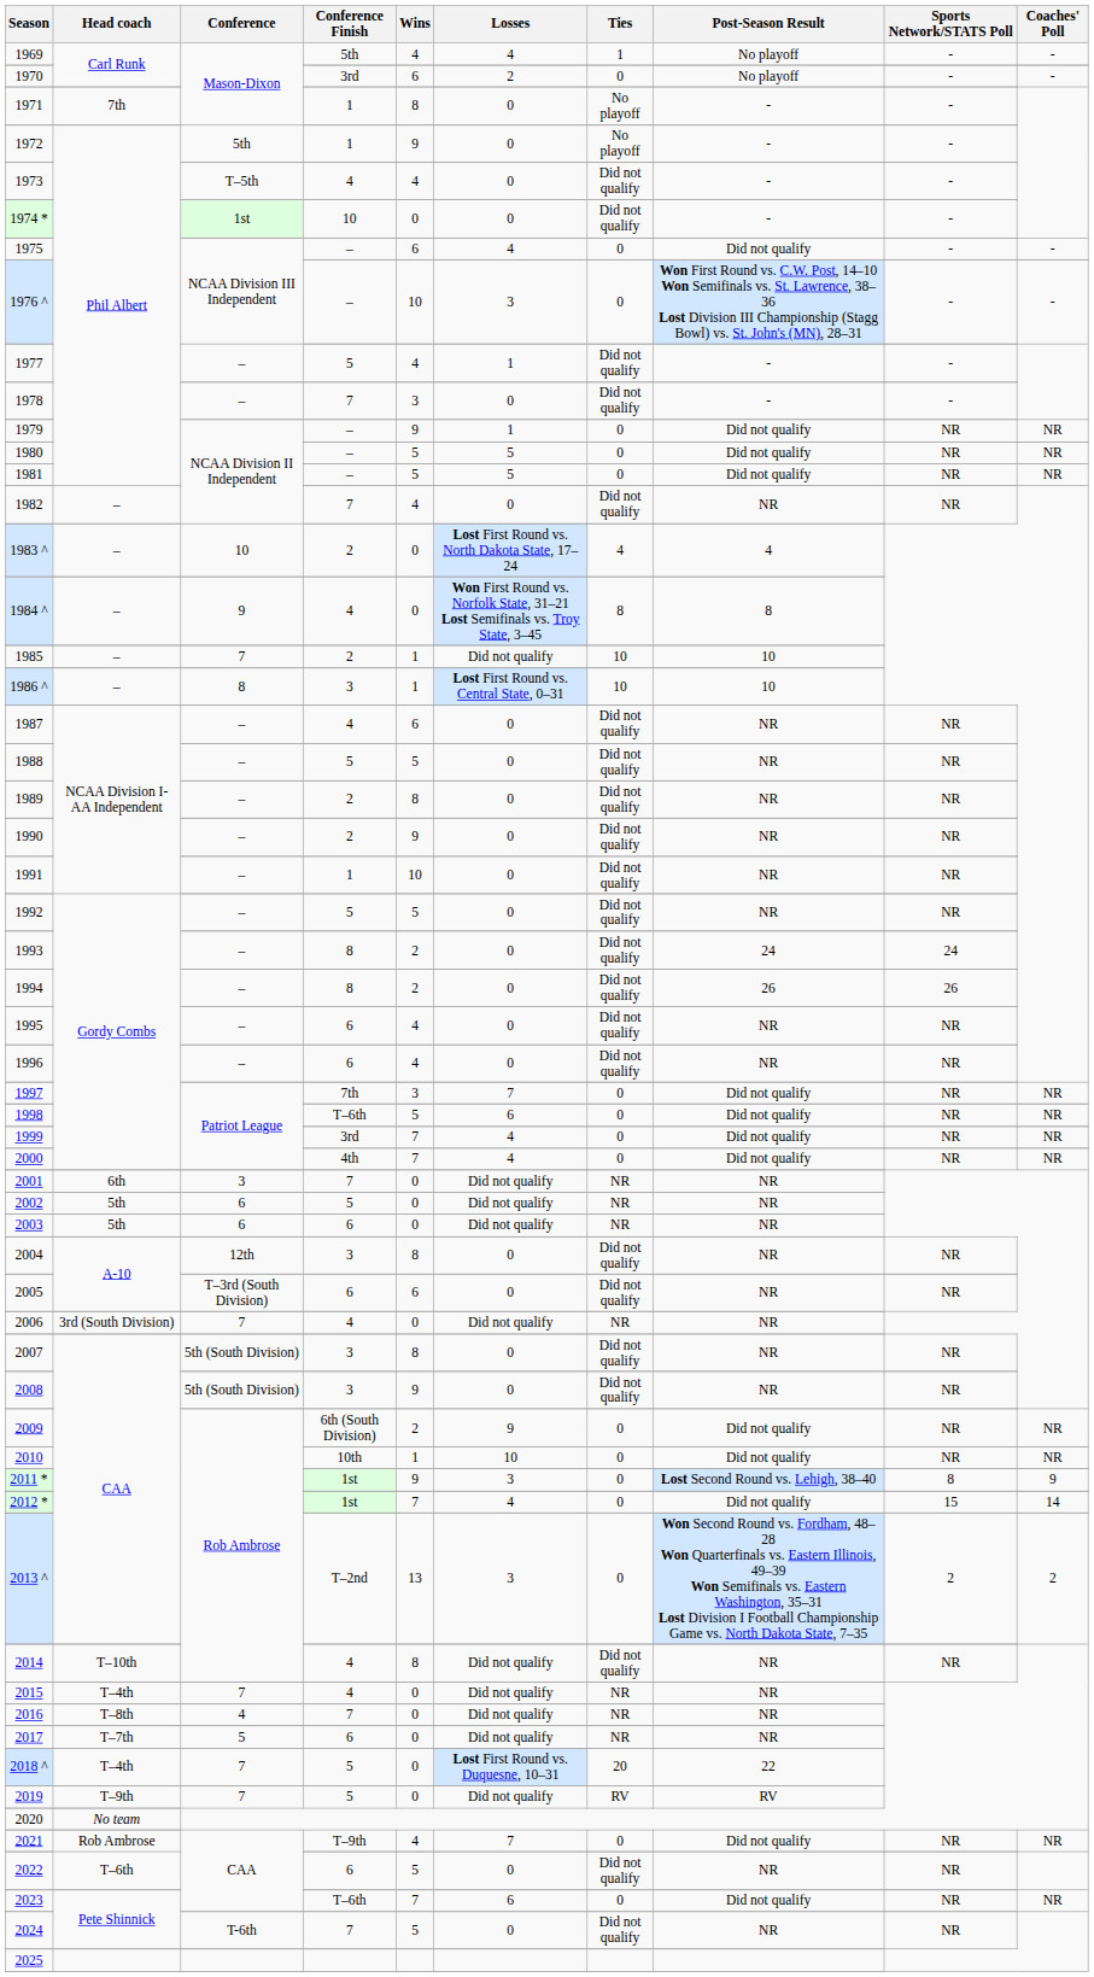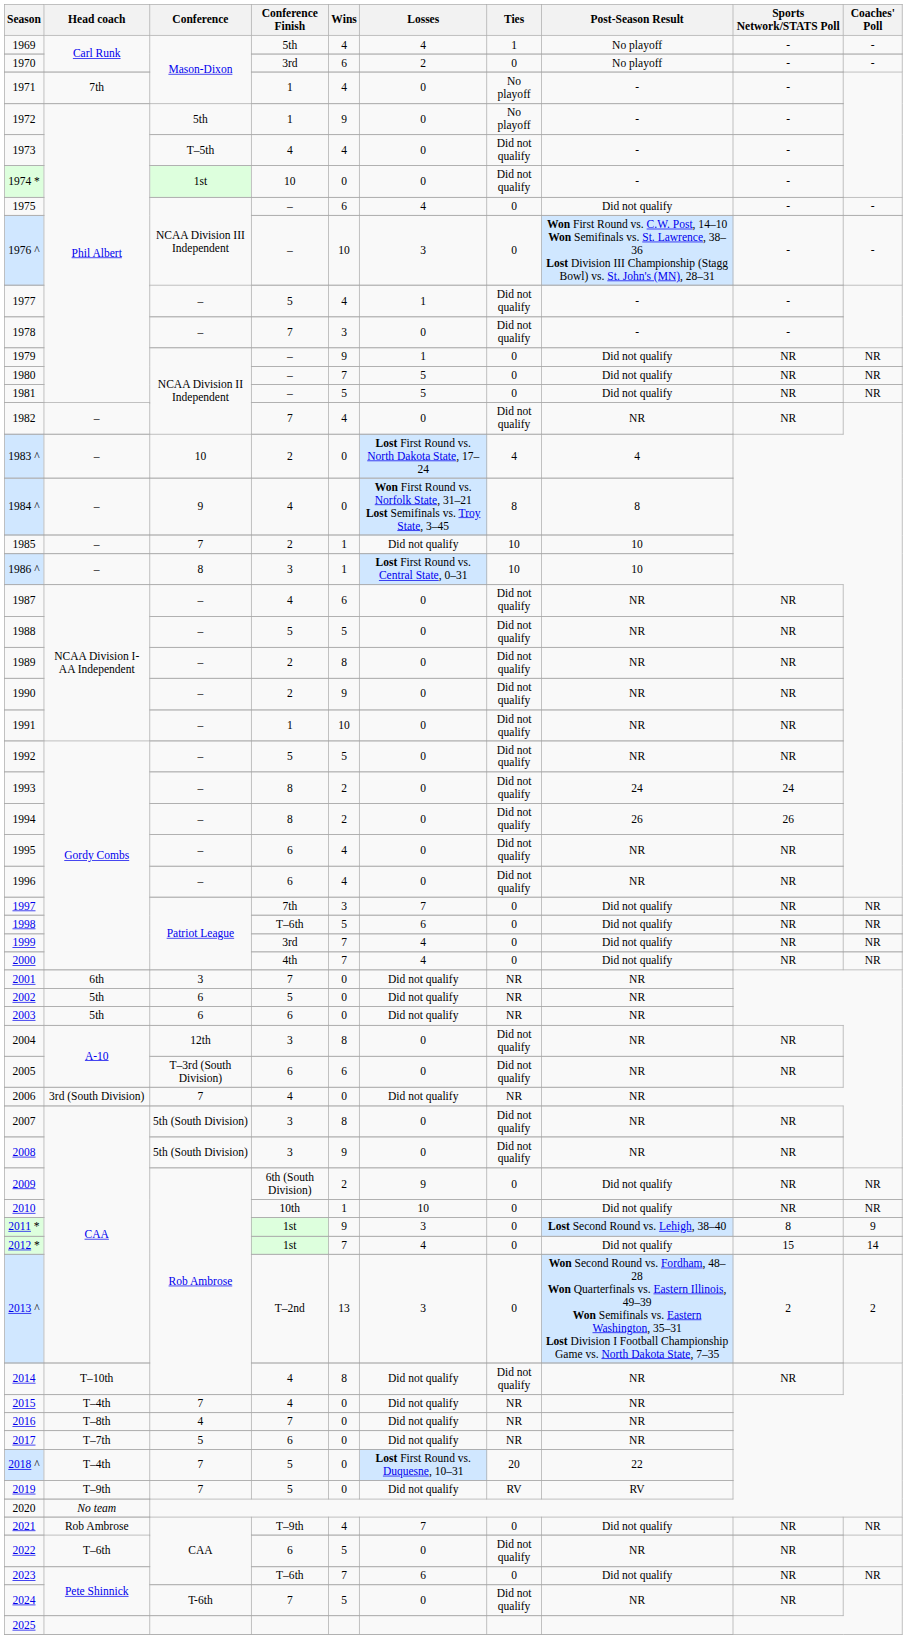1971 | Wins: 8 -> 4
1980 | Wins: 5 -> 7
